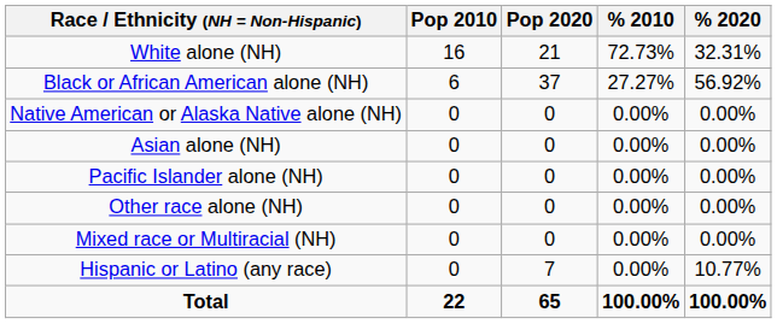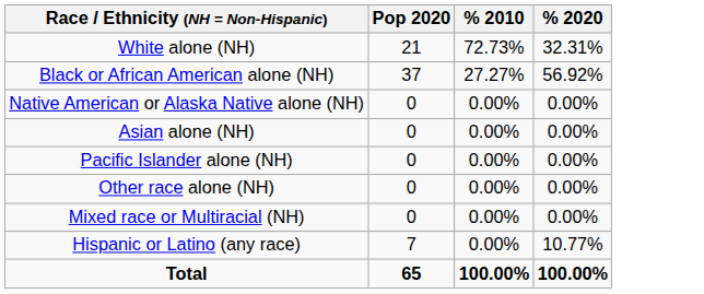- column: Pop 2010 | 16 | 6 | 0 | 0 | 0 | 0 | 0 | 0 | 22
